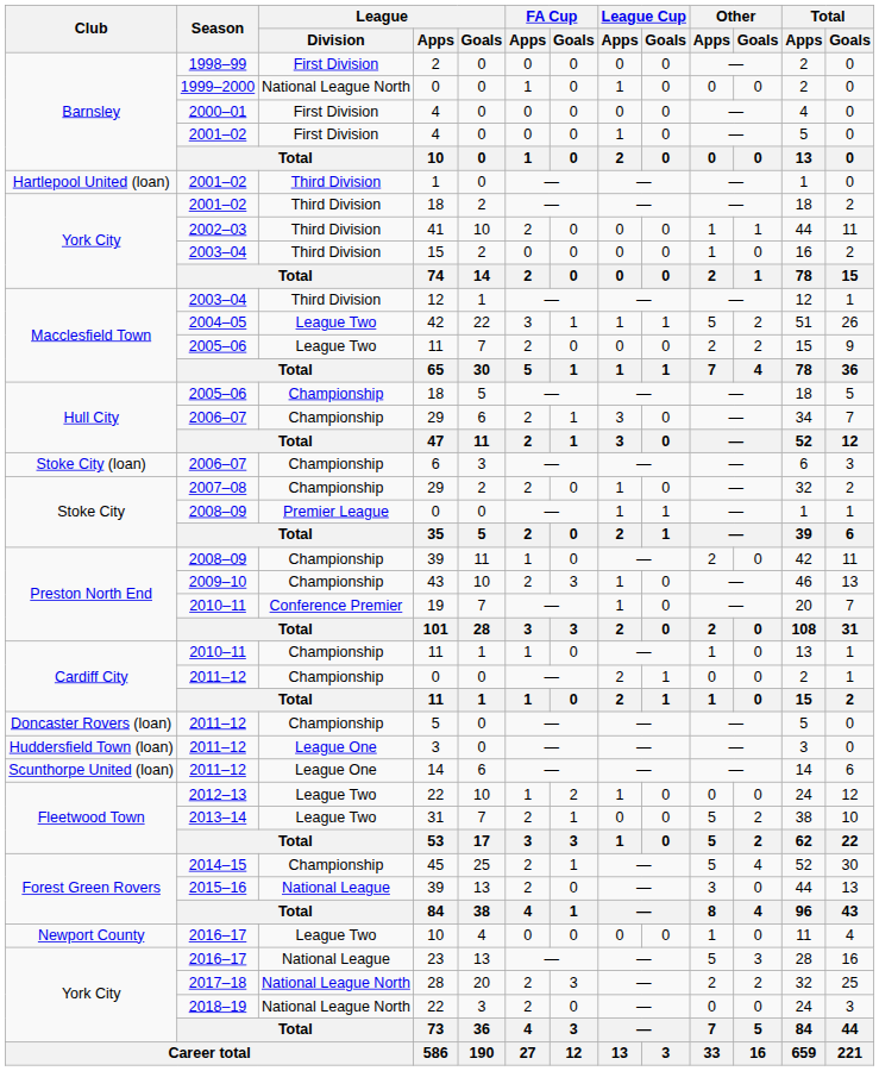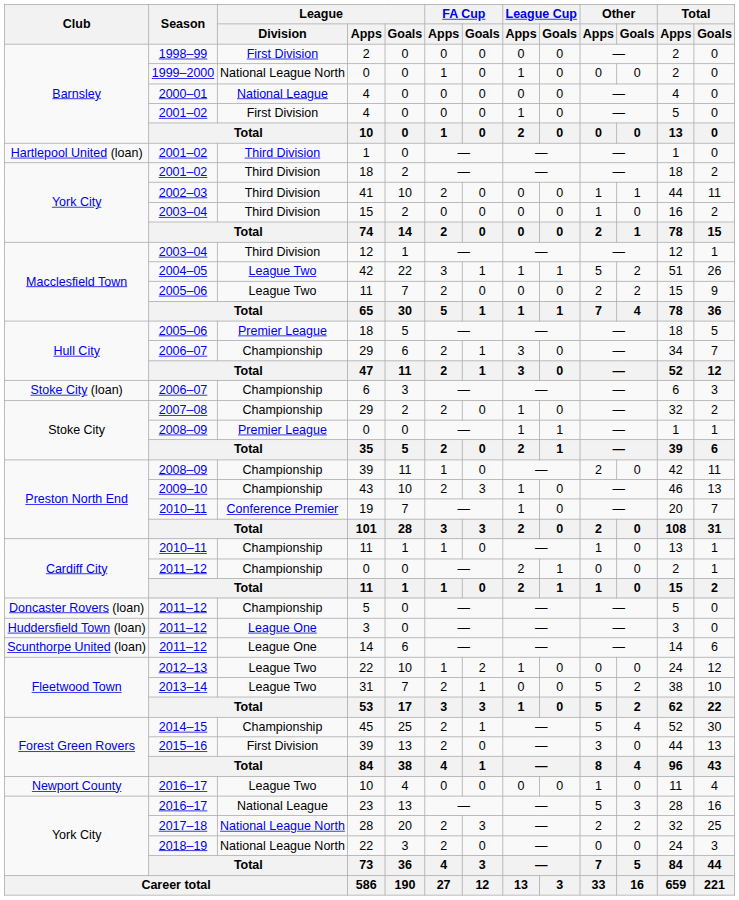2000–01 / 4 | League / Division: First Division -> National League
2005–06 / 18 | League / Division: Championship -> Premier League
2015–16 / 39 | League / Division: National League -> First Division
